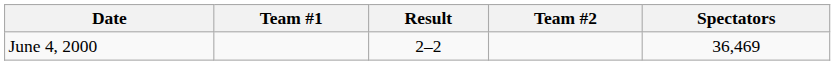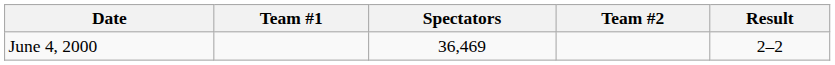columns swapped: Result <-> Spectators
